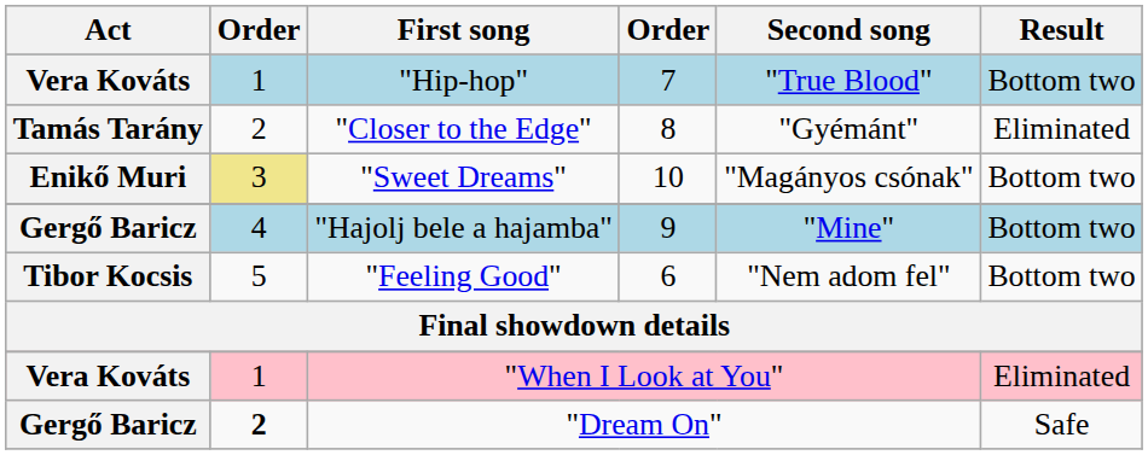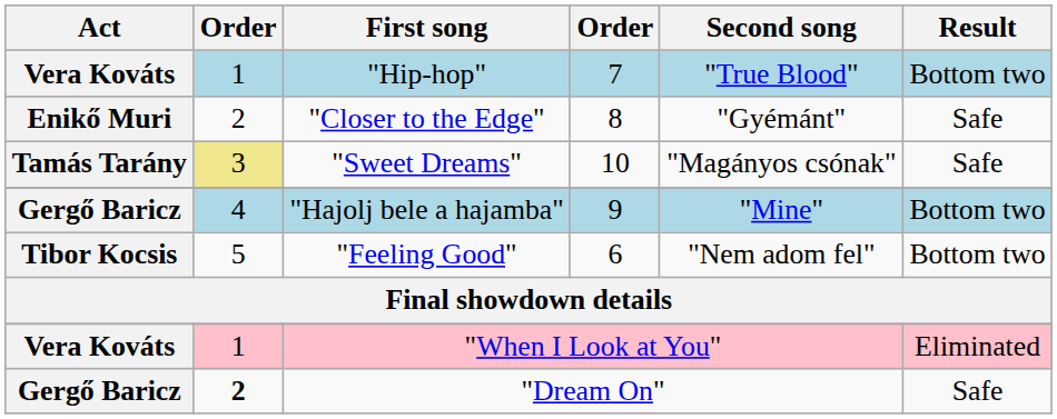"Closer to the Edge" | Act: Tamás Tarány -> Enikő Muri
"Closer to the Edge" | Result: Eliminated -> Safe
"Sweet Dreams" | Act: Enikő Muri -> Tamás Tarány
"Sweet Dreams" | Result: Bottom two -> Safe
